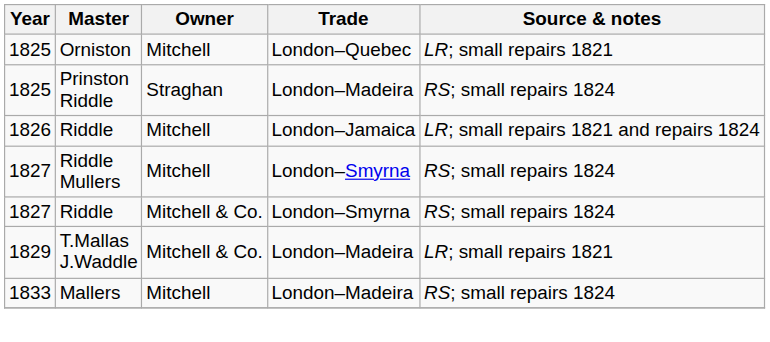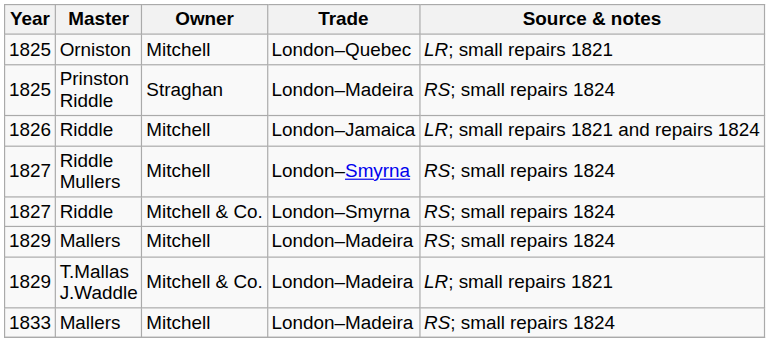+ row: 1829 | Mallers | Mitchell | London–Madeira | RS; small repairs 1824
